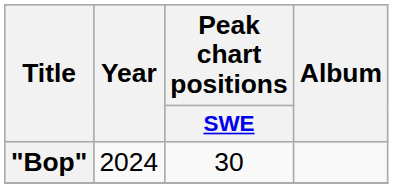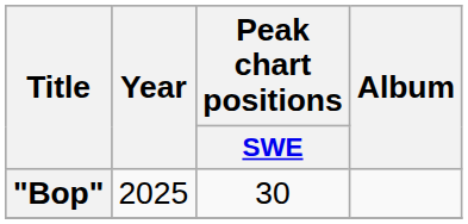"Bop" | Year: 2024 -> 2025
